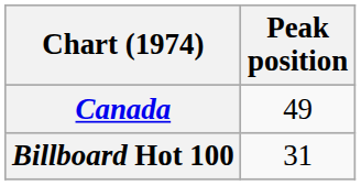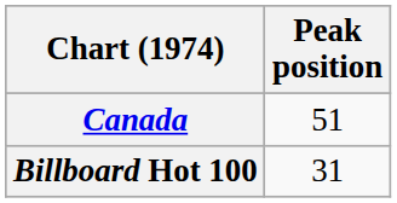Canada | Peak position: 49 -> 51
